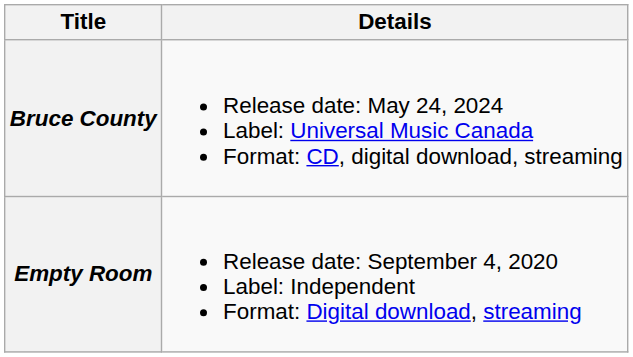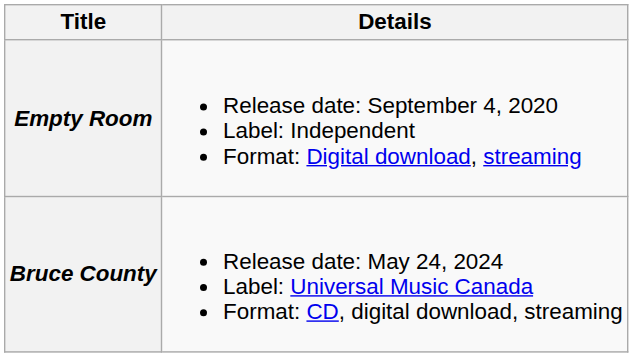rows swapped: Empty Room <-> Bruce County
